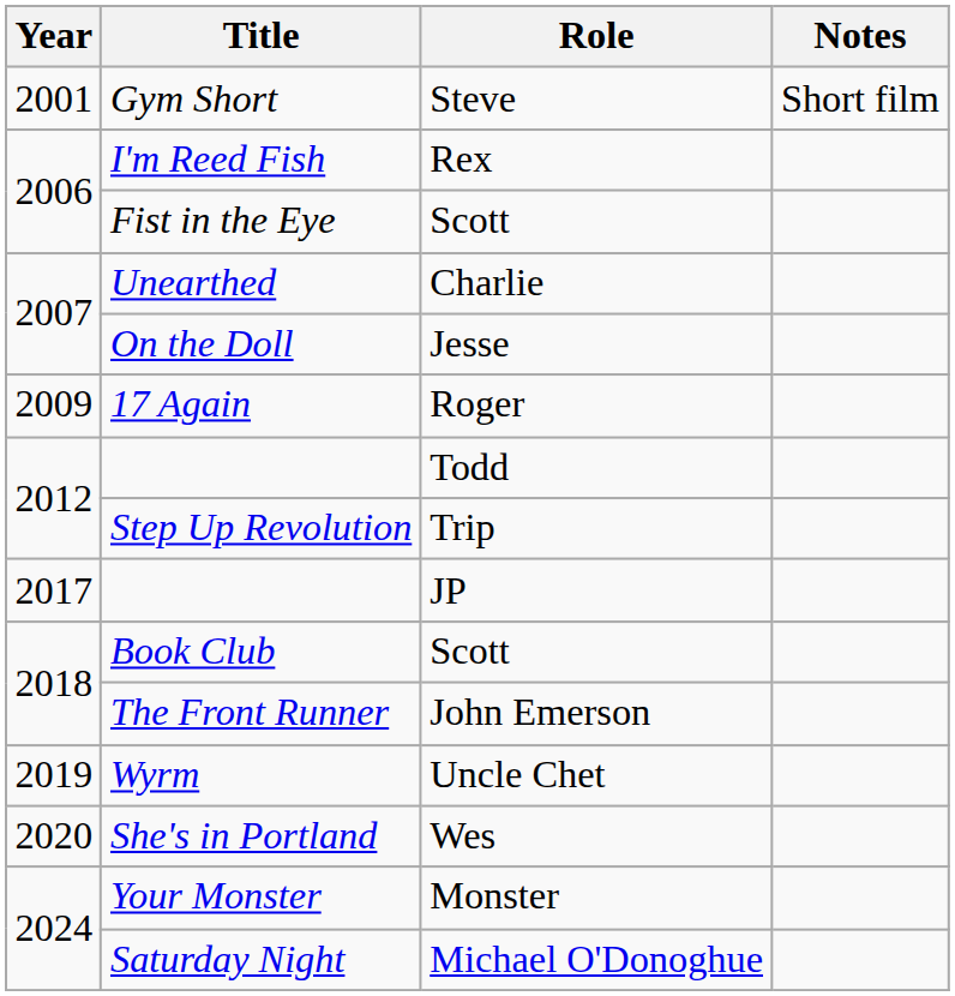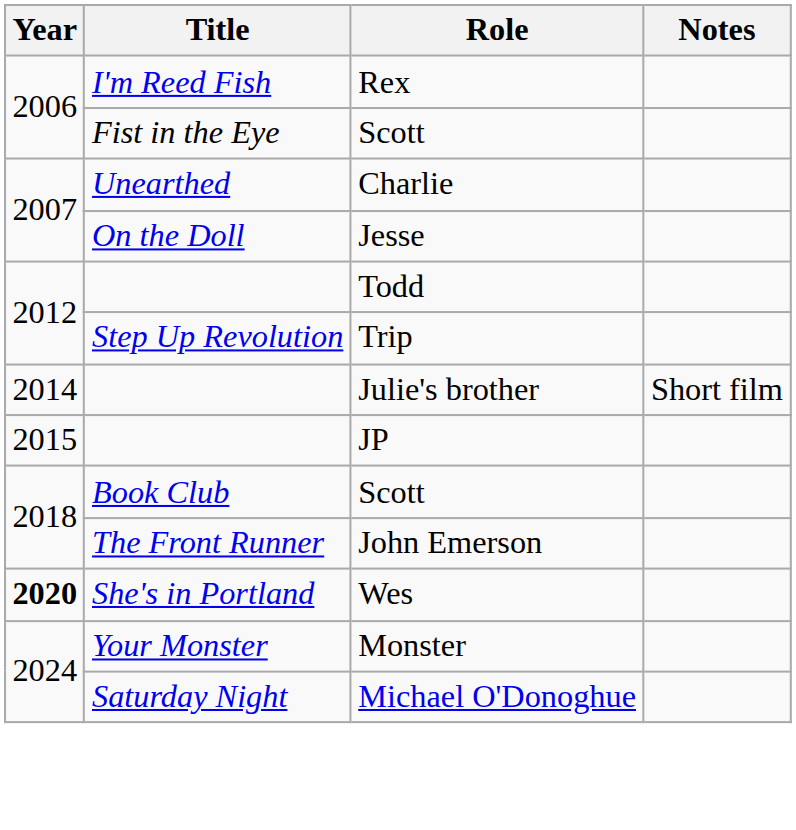- row: 2001 | Gym Short | Steve | Short film
- row: 2009 | 17 Again | Roger
+ row: 2014 | Julie's brother | Short film
JP | Year: 2017 -> 2015
- row: 2019 | Wyrm | Uncle Chet
Wes | Year: normal -> bold
